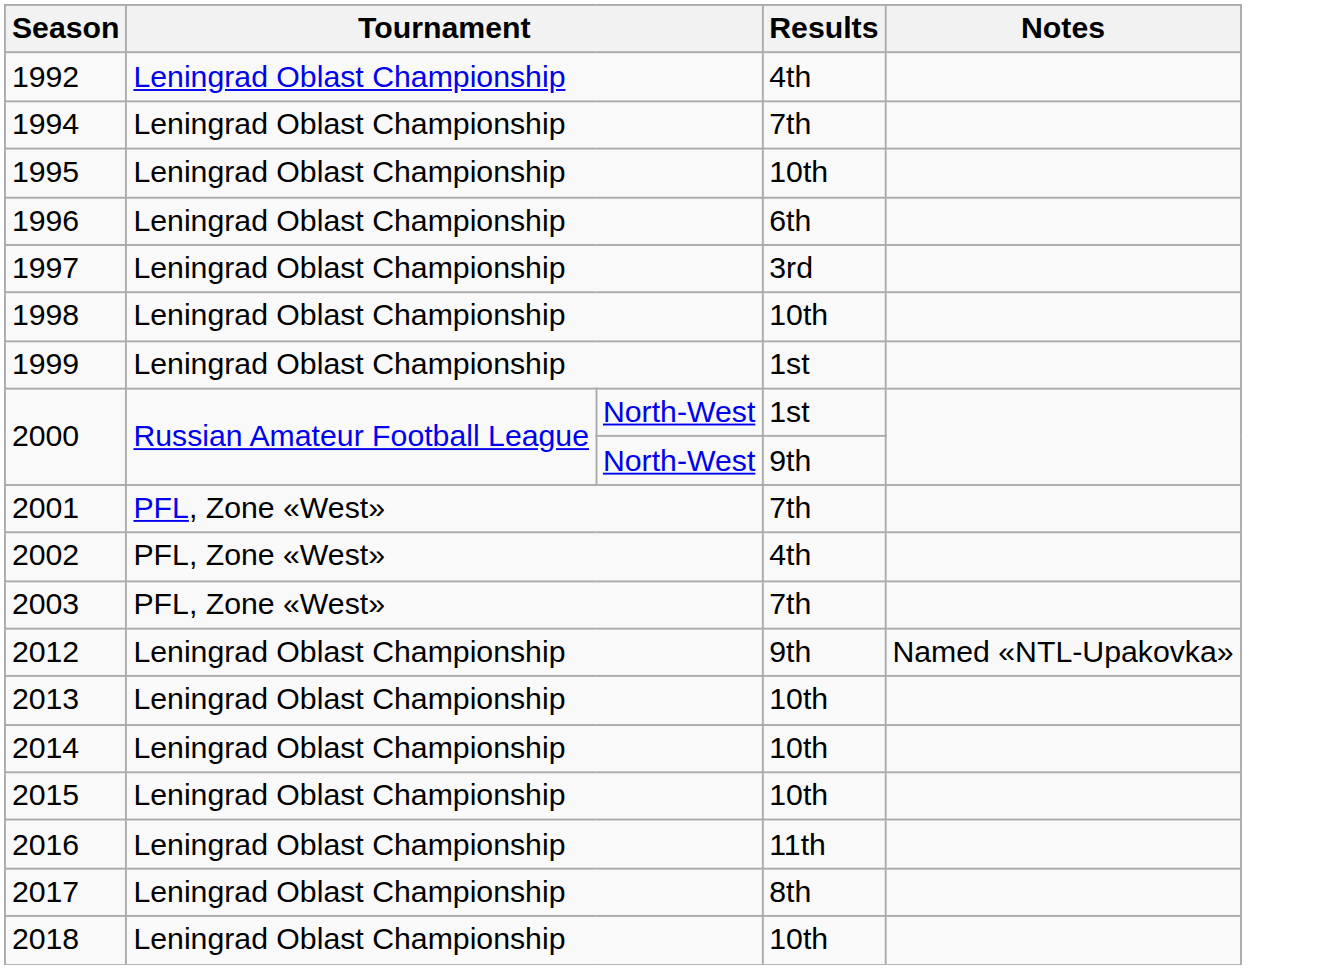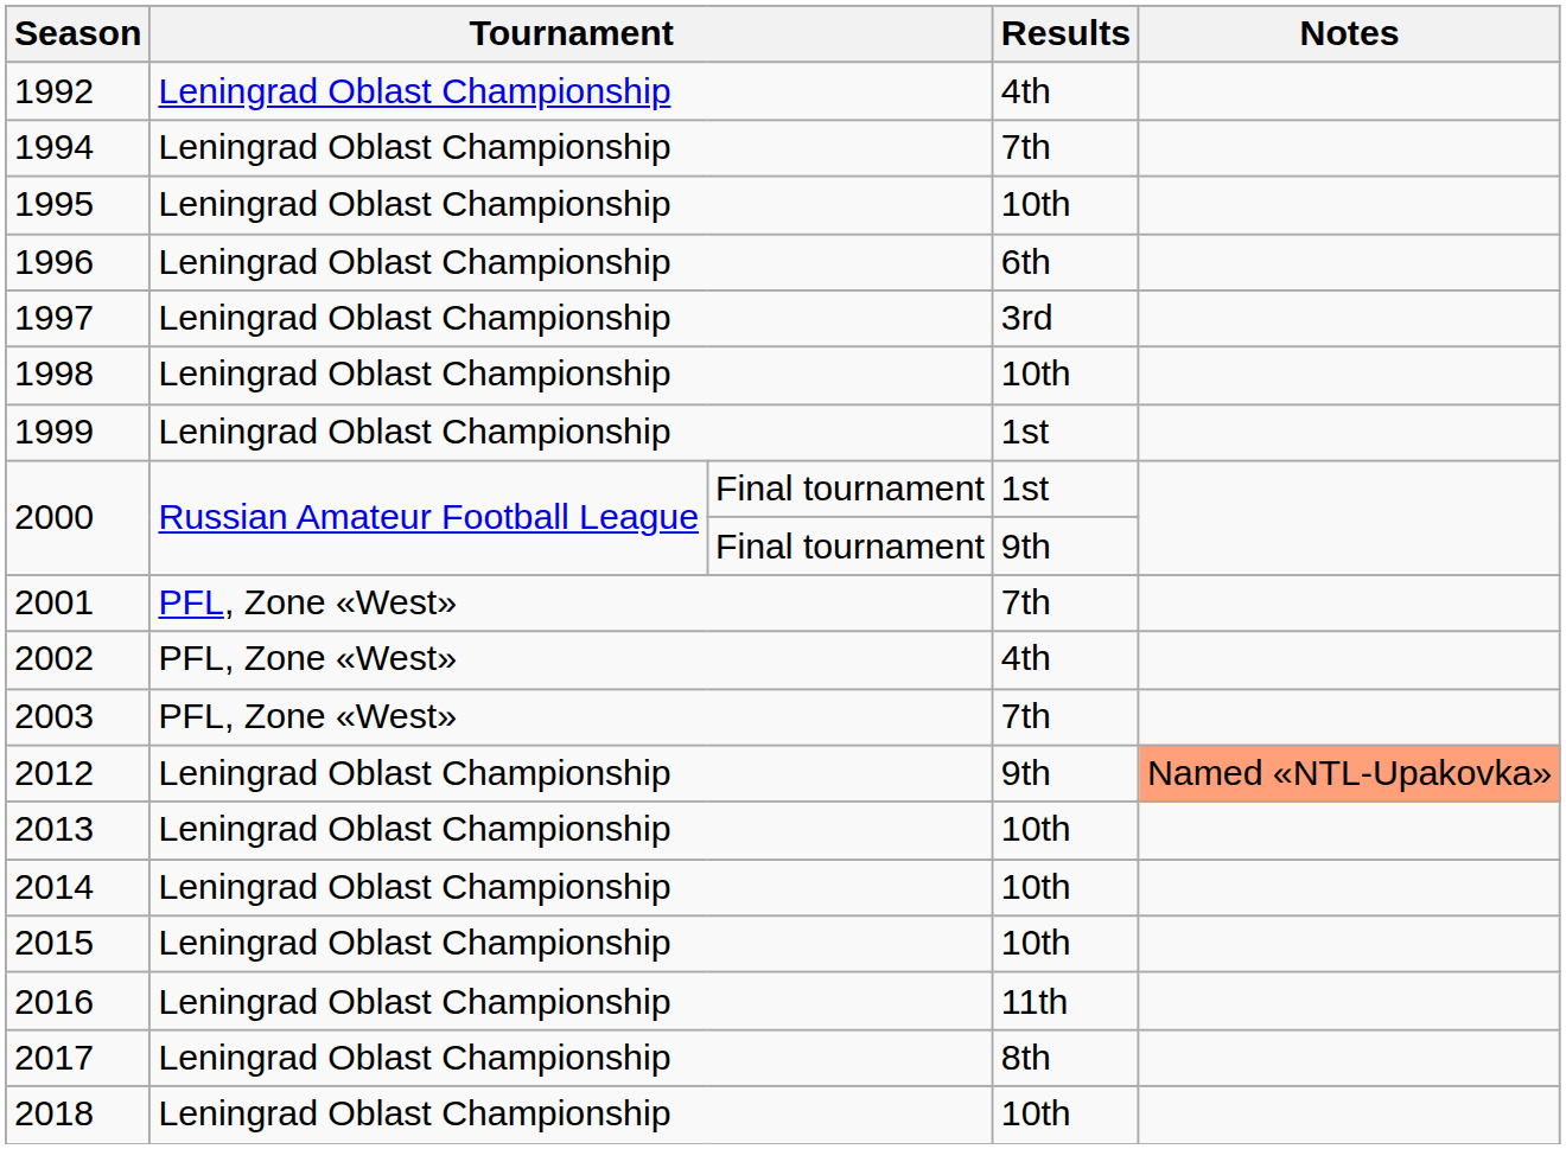2000 / 1st | column 3: North-West -> Final tournament
2000 / 9th | column 3: North-West -> Final tournament
2012 | Notes: no background -> lightsalmon background
